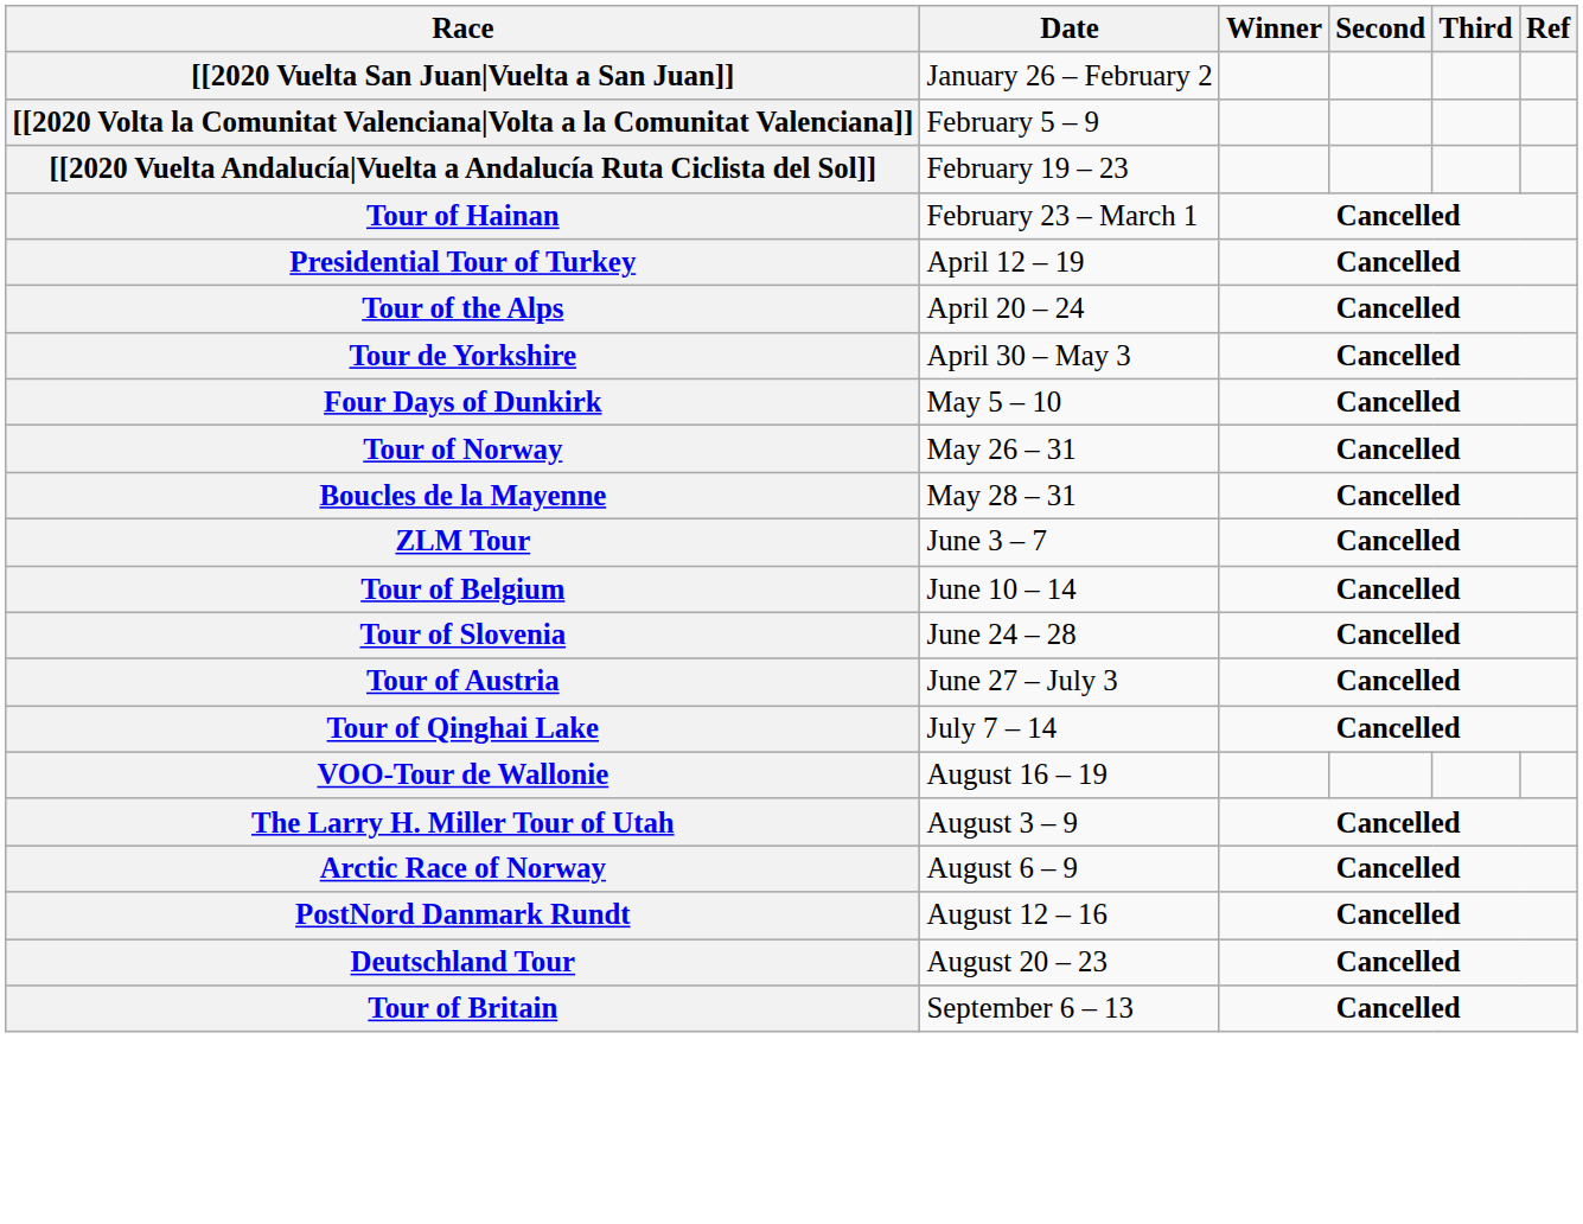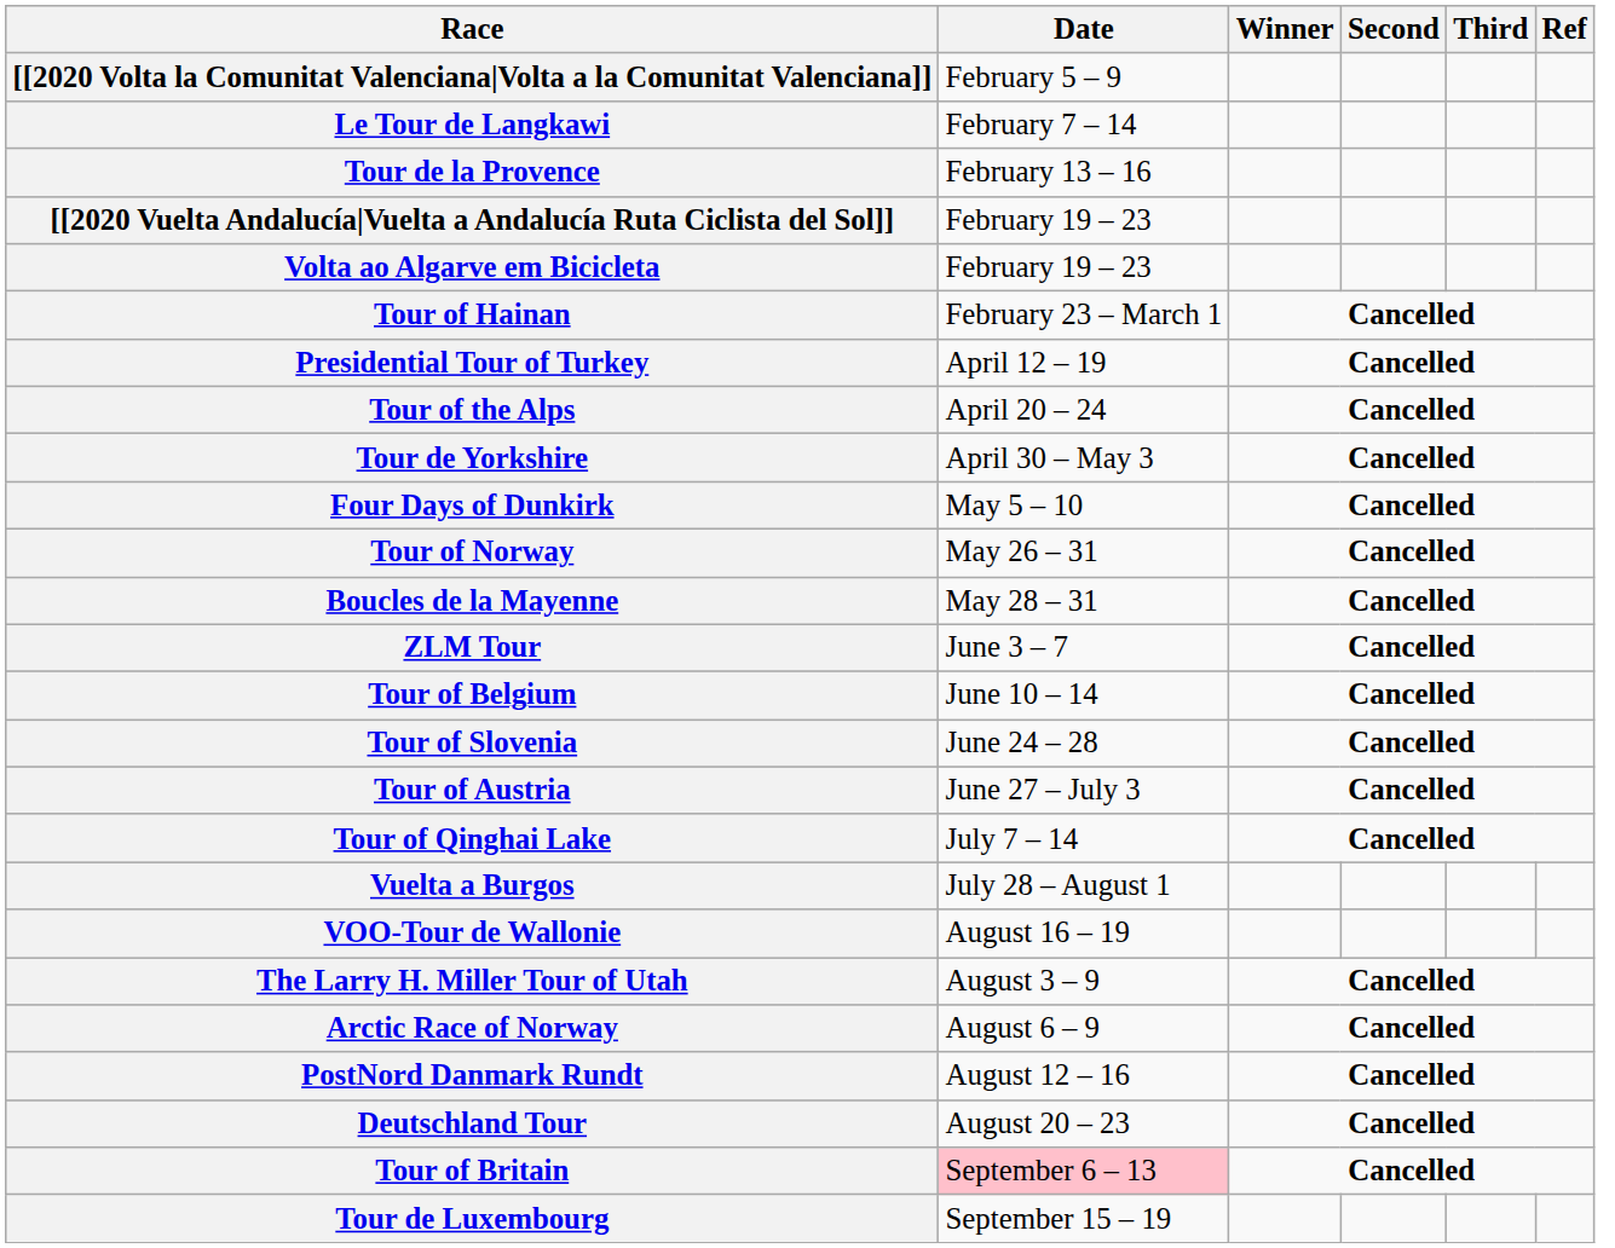- row: [[2020 Vuelta San Juan|Vuelta a San Juan]] | January 26 – February 2
+ row: Le Tour de Langkawi | February 7 – 14
+ row: Tour de la Provence | February 13 – 16
+ row: Volta ao Algarve em Bicicleta | February 19 – 23
+ row: Vuelta a Burgos | July 28 – August 1
Tour of Britain | Date: no background -> pink background
+ row: Tour de Luxembourg | September 15 – 19
